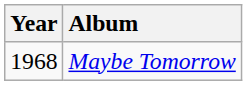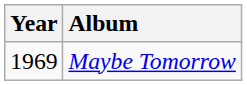Maybe Tomorrow | Year: 1968 -> 1969
